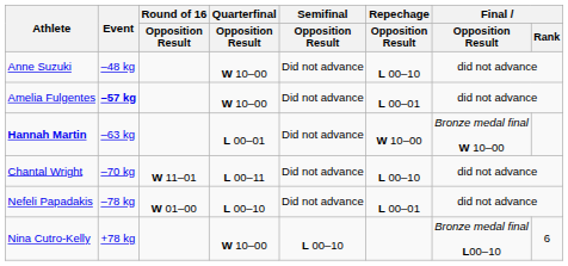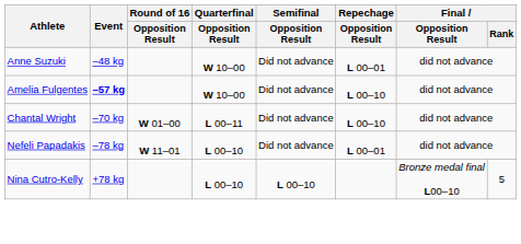Anne Suzuki | Repechage / Opposition Result: L 00–10 -> L 00–01
Amelia Fulgentes | Repechage / Opposition Result: L 00–01 -> L 00–10
- row: Hannah Martin | –63 kg | L 00–01 | Did not advance | W 10–00 | Bronze medal final W 10–00
Chantal Wright | Round of 16 / Opposition Result: W 11–01 -> W 01–00
Nefeli Papadakis | Round of 16 / Opposition Result: W 01–00 -> W 11–01
Nina Cutro-Kelly | Quarterfinal / Opposition Result: W 10–00 -> L 00–10
Nina Cutro-Kelly | Final / Rank: 6 -> 5
